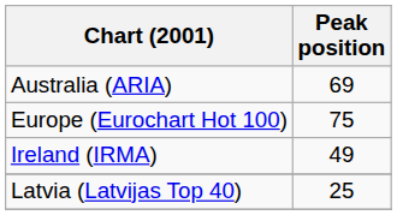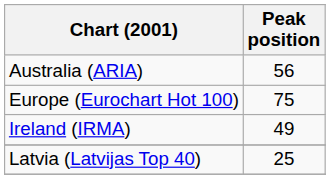Australia (ARIA) | Peak position: 69 -> 56
